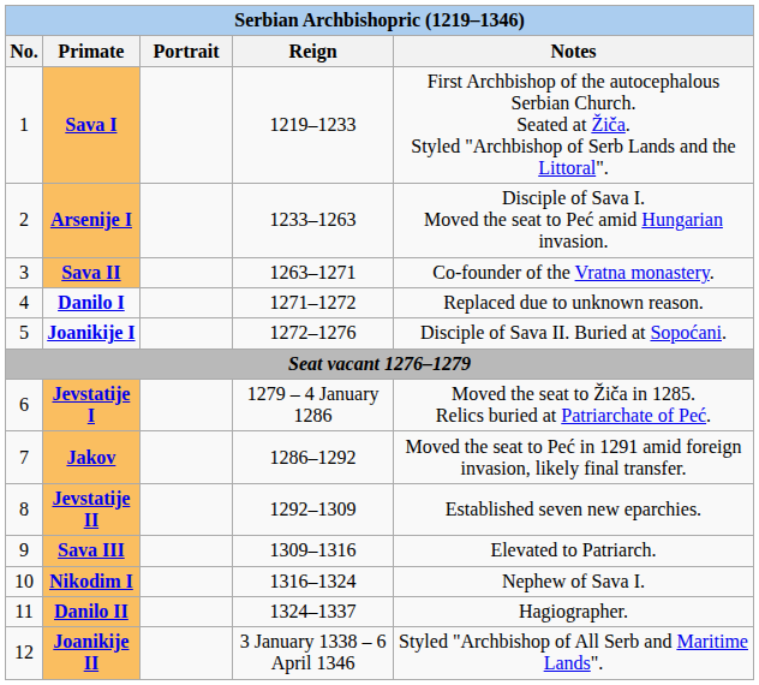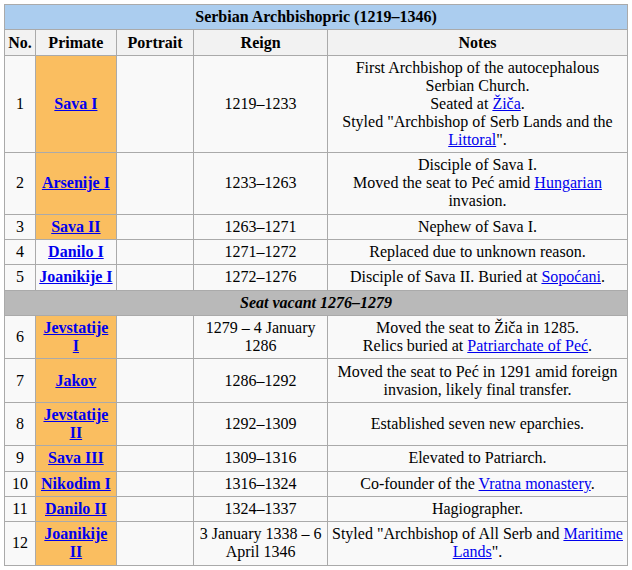Sava II | Notes: Co-founder of the Vratna monastery. -> Nephew of Sava I.
Nikodim I | Notes: Nephew of Sava I. -> Co-founder of the Vratna monastery.
